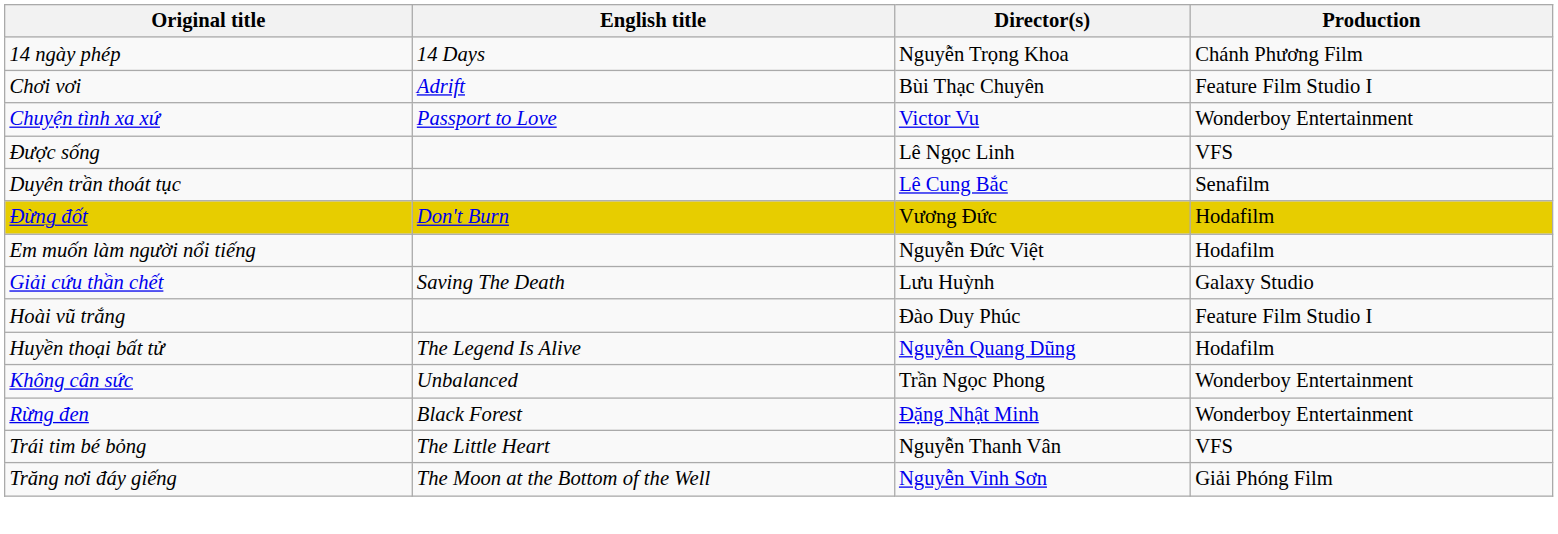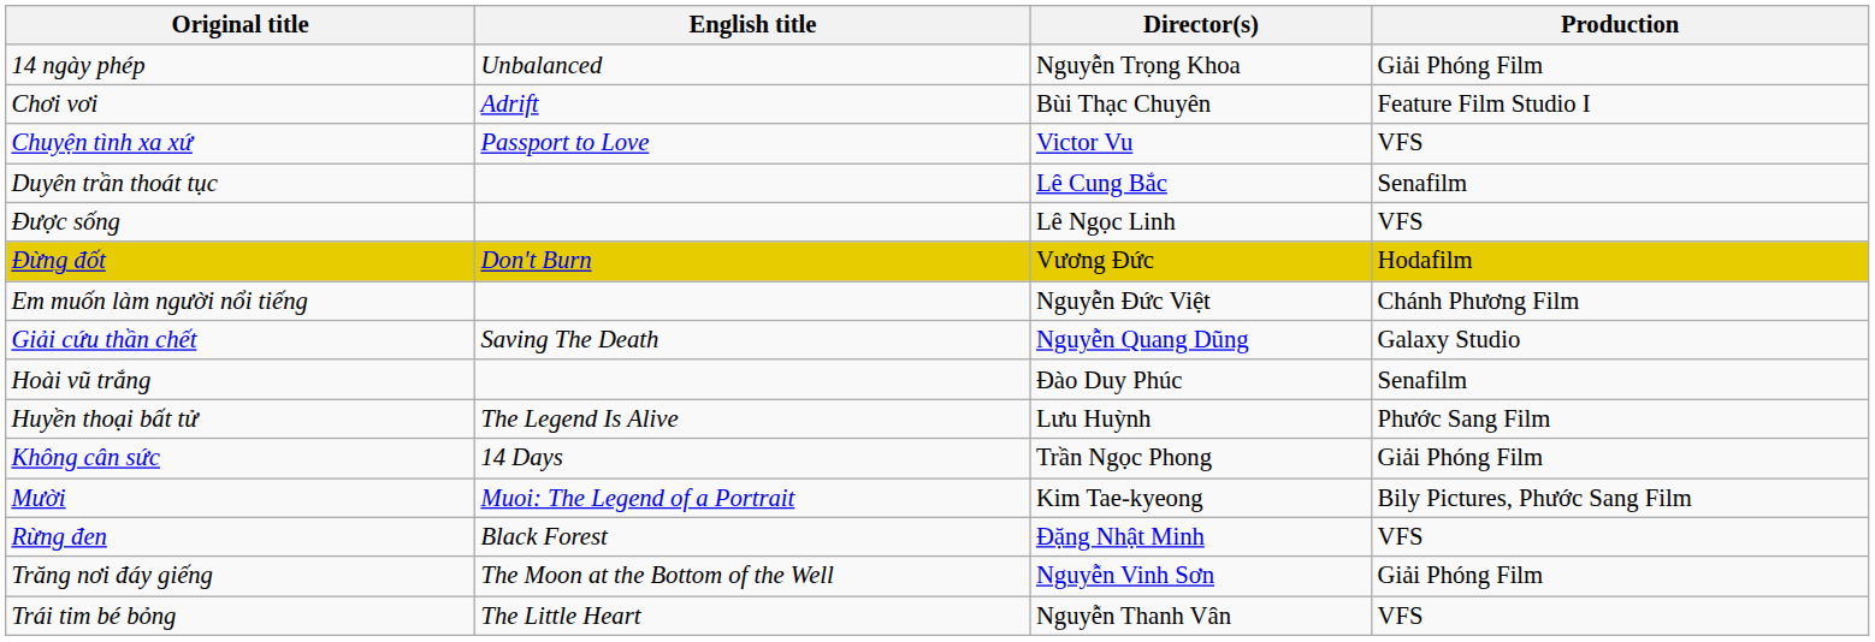14 ngày phép | English title: 14 Days -> Unbalanced
14 ngày phép | Production: Chánh Phương Film -> Giải Phóng Film
Chuyện tình xa xứ | Production: Wonderboy Entertainment -> VFS
rows swapped: Duyên trần thoát tục <-> Được sống
Em muốn làm người nổi tiếng | Production: Hodafilm -> Chánh Phương Film
Giải cứu thần chết | Director(s): Lưu Huỳnh -> Nguyễn Quang Dũng
Hoài vũ trắng | Production: Feature Film Studio I -> Senafilm
Huyền thoại bất tử | Director(s): Nguyễn Quang Dũng -> Lưu Huỳnh
Huyền thoại bất tử | Production: Hodafilm -> Phước Sang Film
Không cân sức | English title: Unbalanced -> 14 Days
Không cân sức | Production: Wonderboy Entertainment -> Giải Phóng Film
+ row: Mười | Muoi: The Legend of a Portrait | Kim Tae-kyeong | Bily Pictures, Phước Sang Film
Rừng đen | Production: Wonderboy Entertainment -> VFS
rows swapped: Trái tim bé bỏng <-> Trăng nơi đáy giếng
